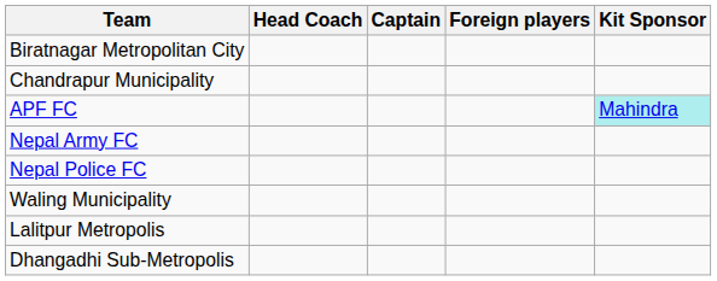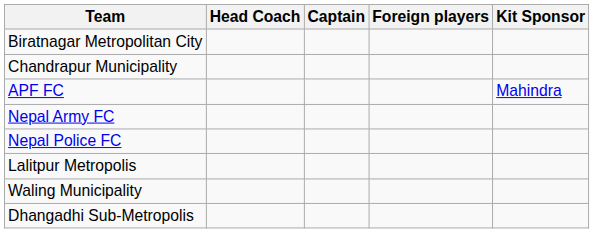APF FC | Kit Sponsor: paleturquoise background -> no background
rows swapped: Waling Municipality <-> Lalitpur Metropolis
